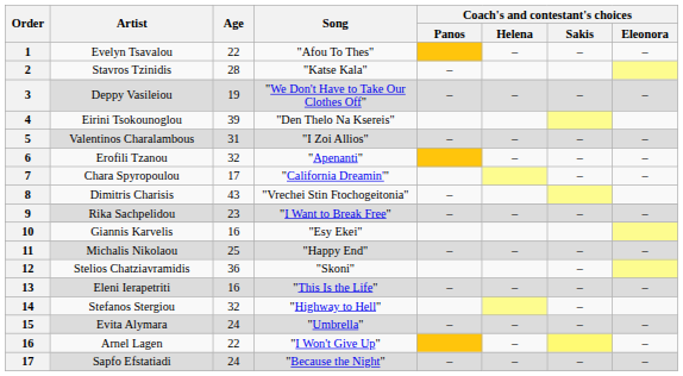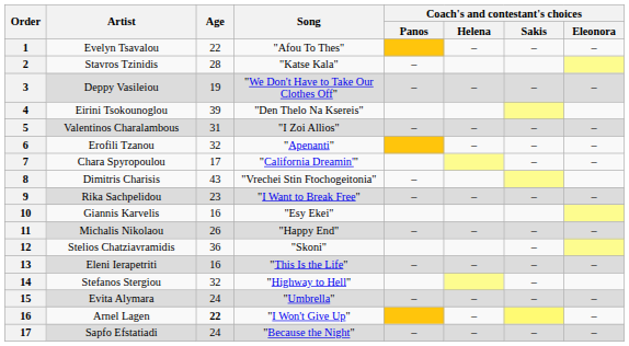Michalis Nikolaou | Age: 25 -> 26
Arnel Lagen | Age: normal -> bold
